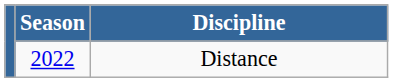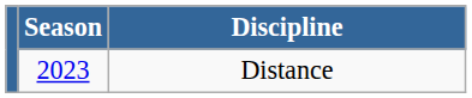Distance | Season: 2022 -> 2023
